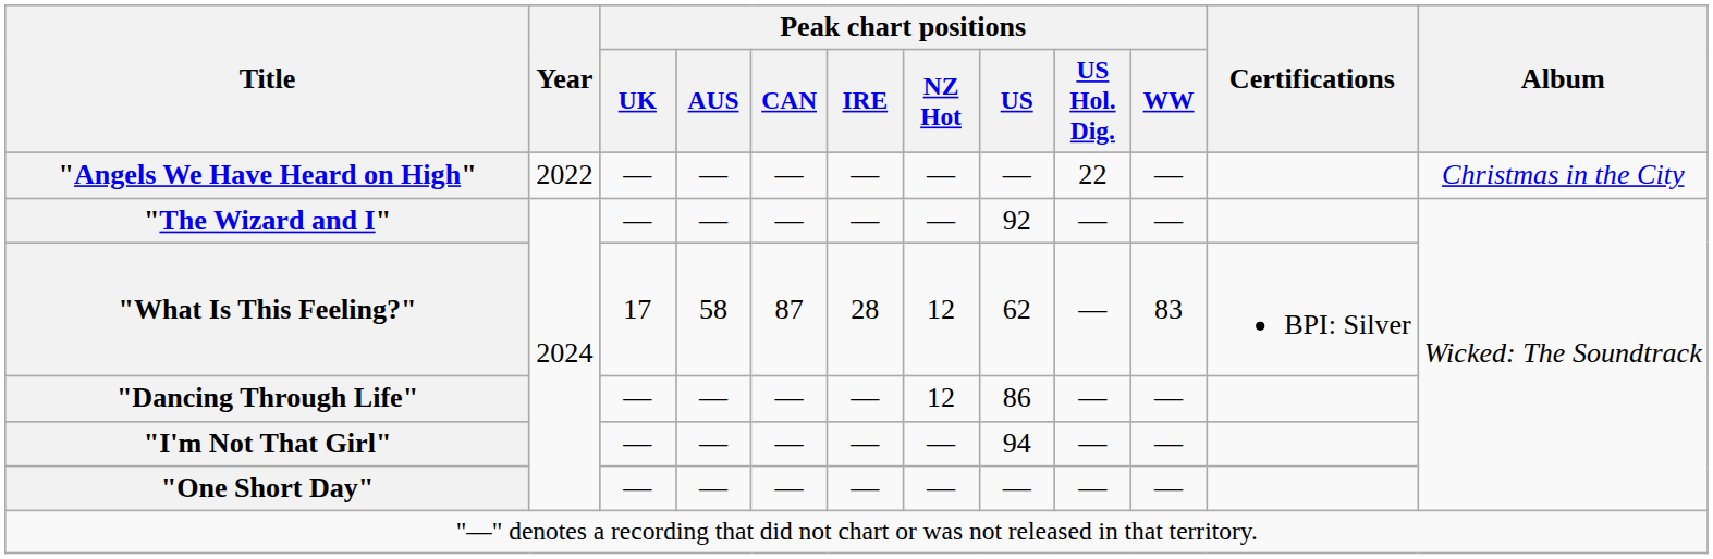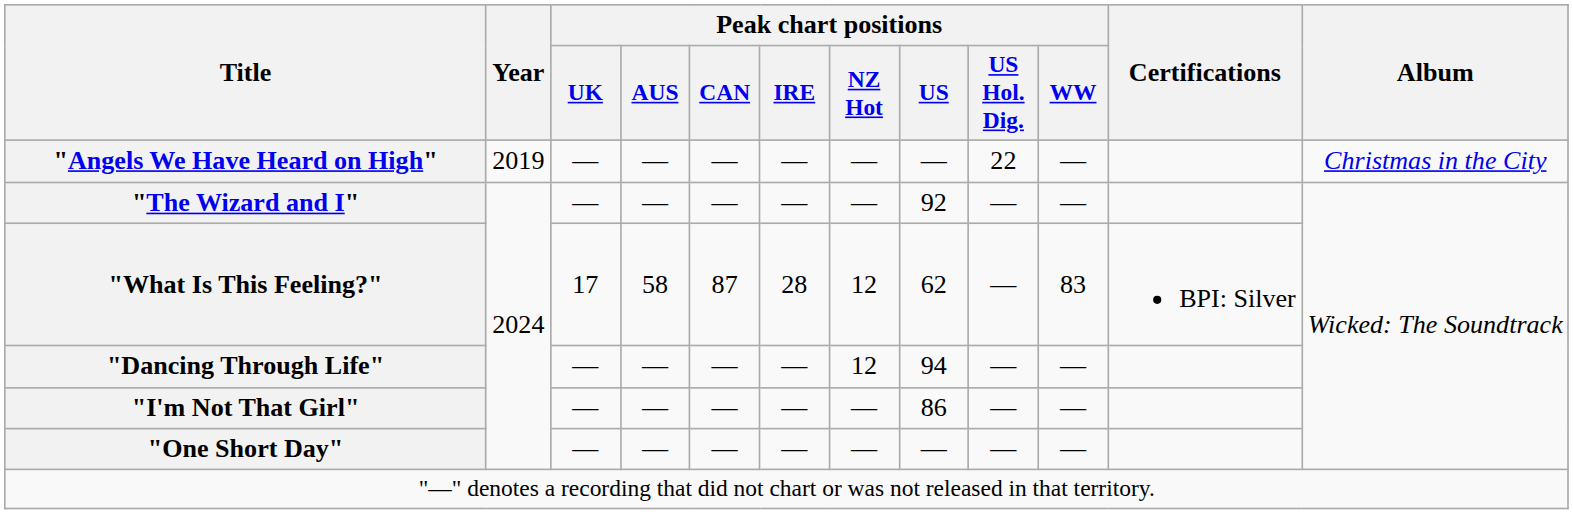"Angels We Have Heard on High" | Year: 2022 -> 2019
"Dancing Through Life" | Peak chart positions / US: 86 -> 94
"I'm Not That Girl" | Peak chart positions / US: 94 -> 86
